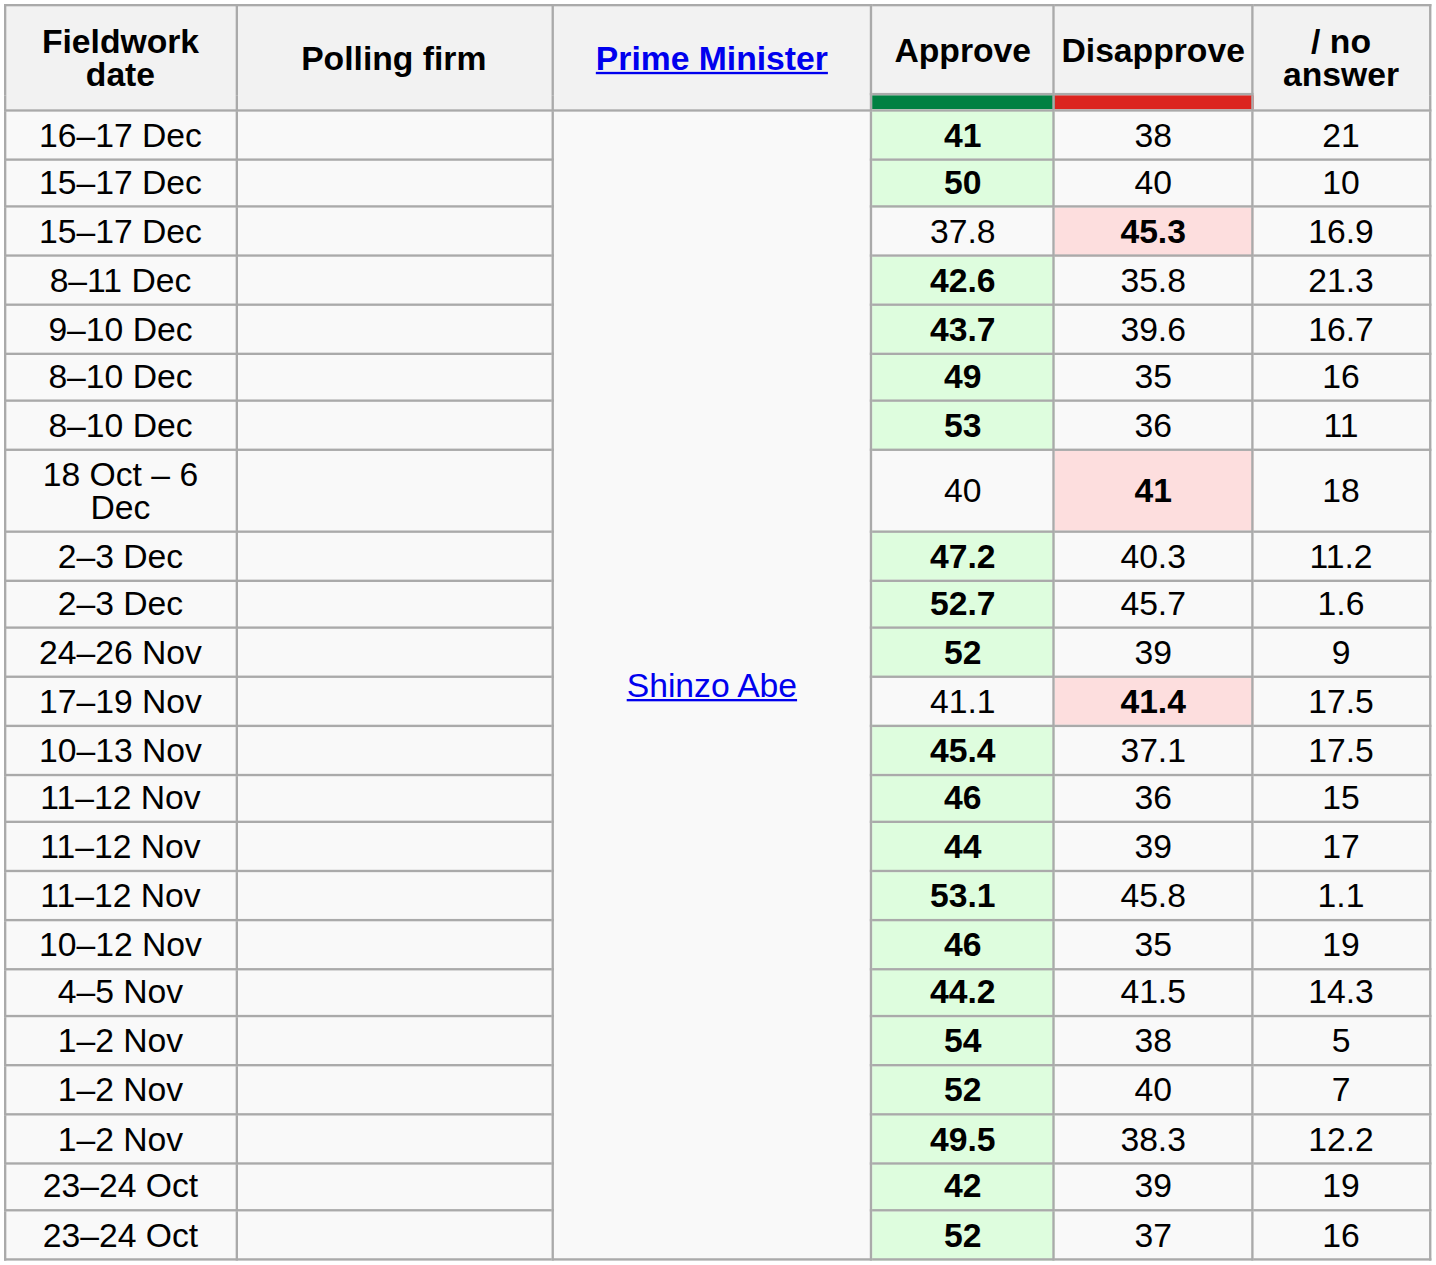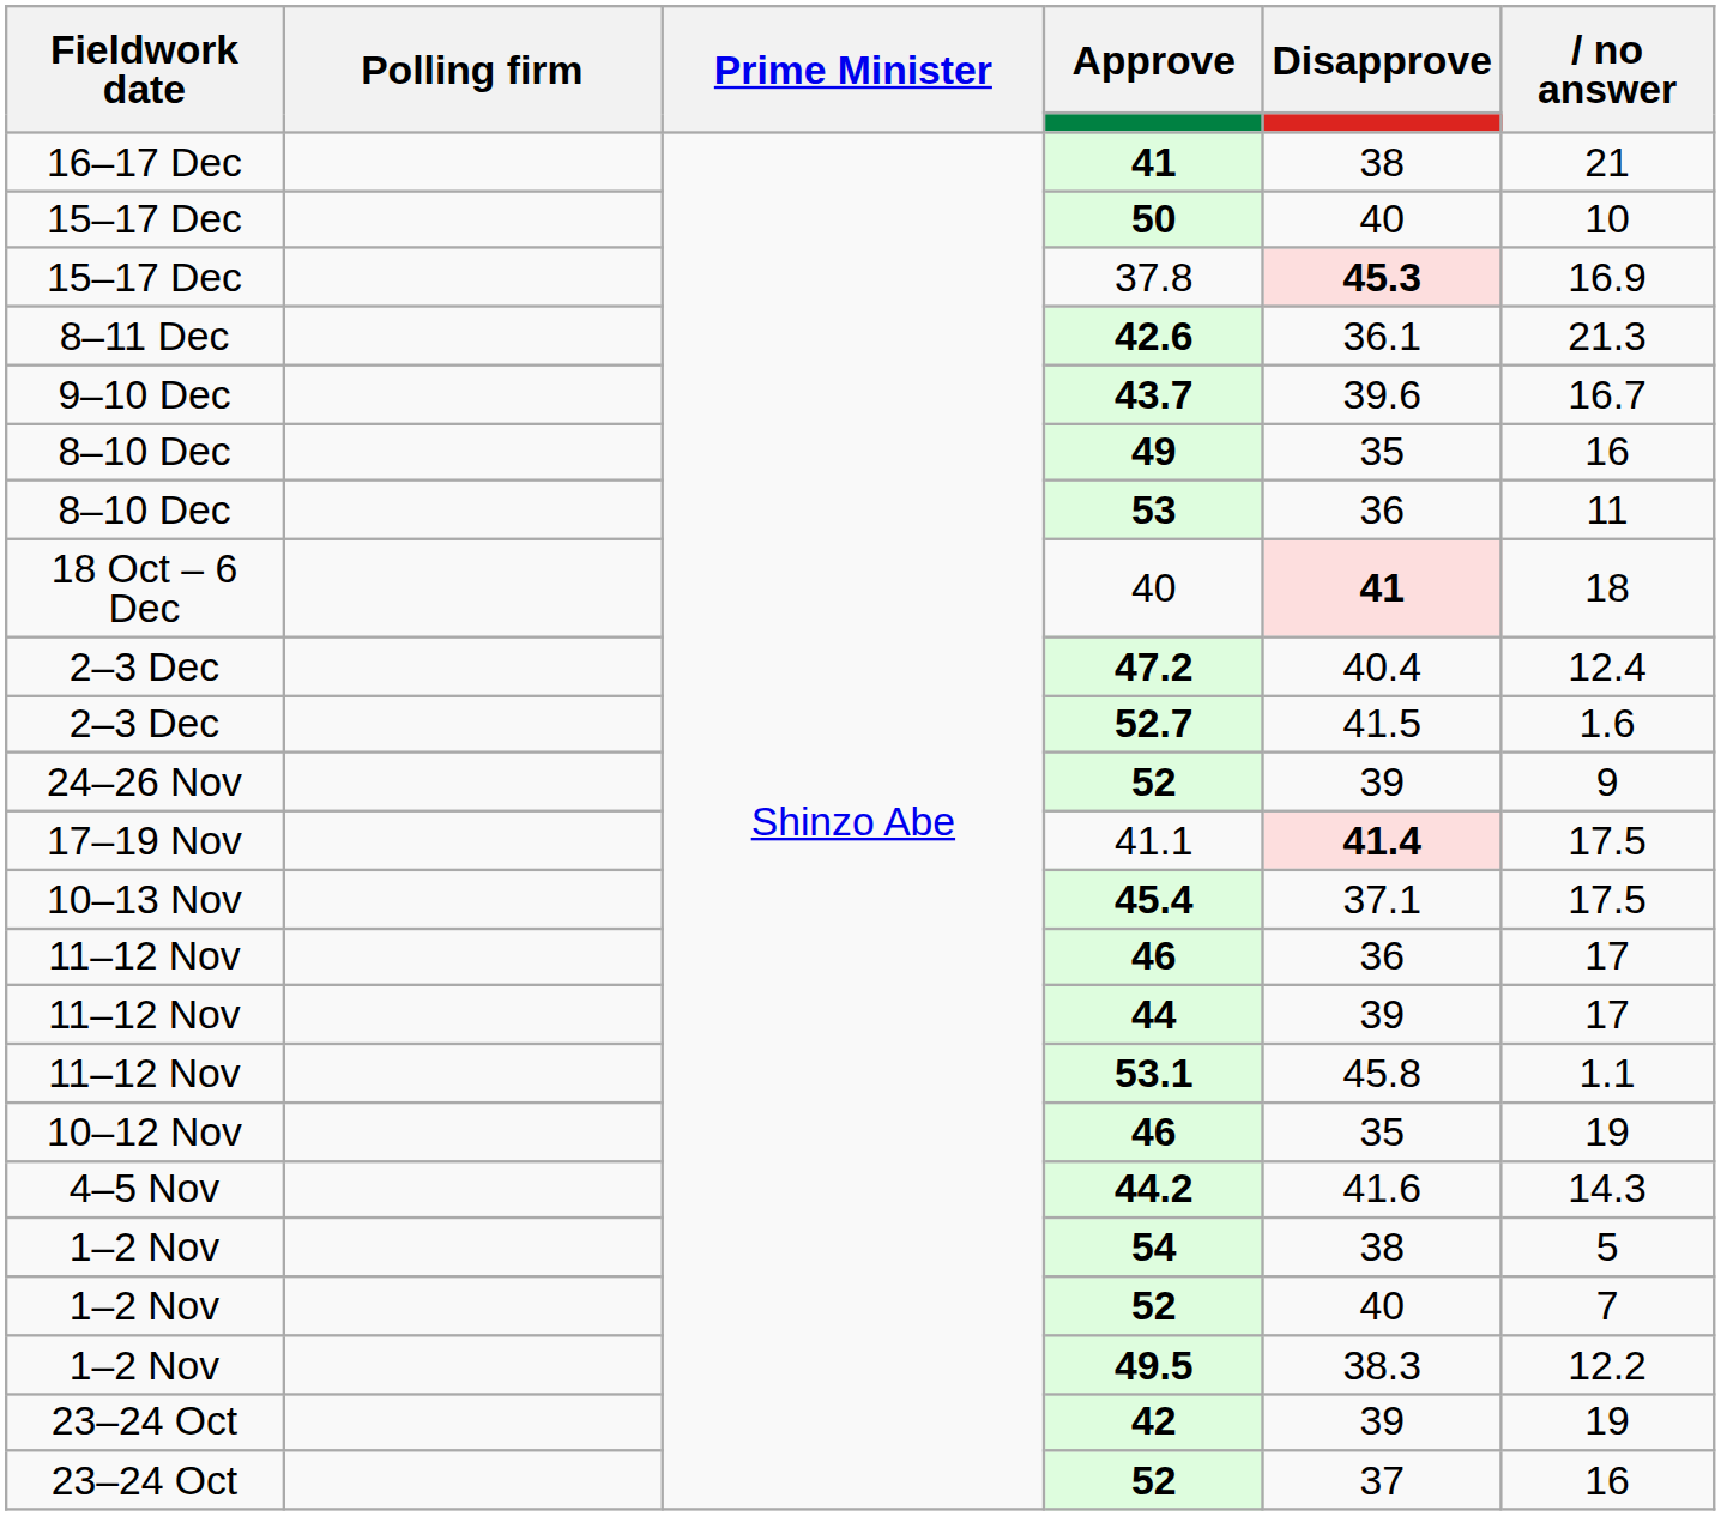42.6 | Disapprove: 35.8 -> 36.1
47.2 | Disapprove: 40.3 -> 40.4
47.2 | no answer: 11.2 -> 12.4
52.7 | Disapprove: 45.7 -> 41.5
11–12 Nov / 46 | no answer: 15 -> 17
44.2 | Disapprove: 41.5 -> 41.6
